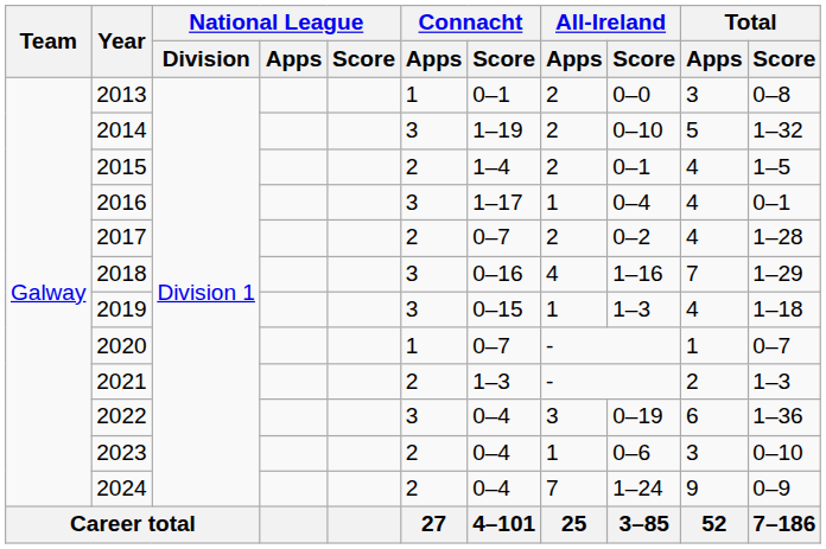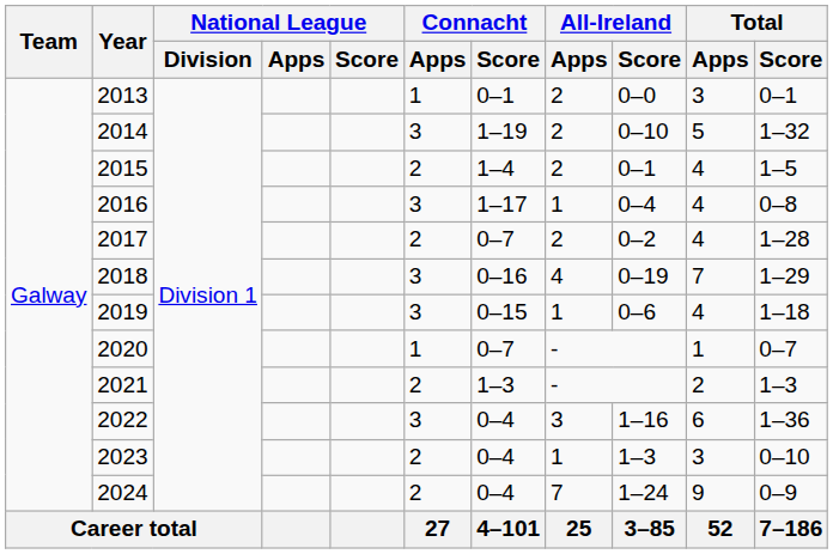2013 | Total / Score: 0–8 -> 0–1
2016 | Total / Score: 0–1 -> 0–8
2018 | All-Ireland / Score: 1–16 -> 0–19
2019 | All-Ireland / Score: 1–3 -> 0–6
2022 | All-Ireland / Score: 0–19 -> 1–16
2023 | All-Ireland / Score: 0–6 -> 1–3
